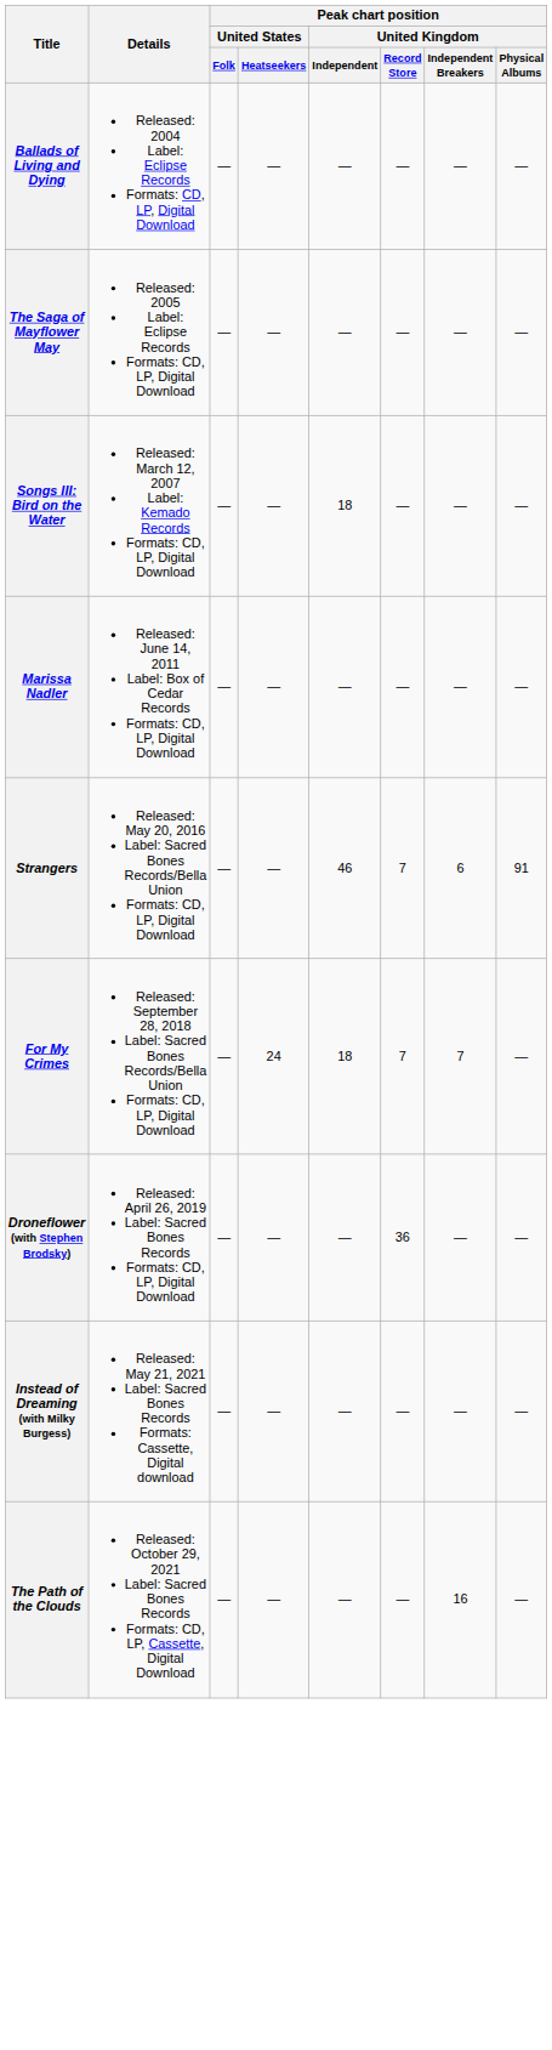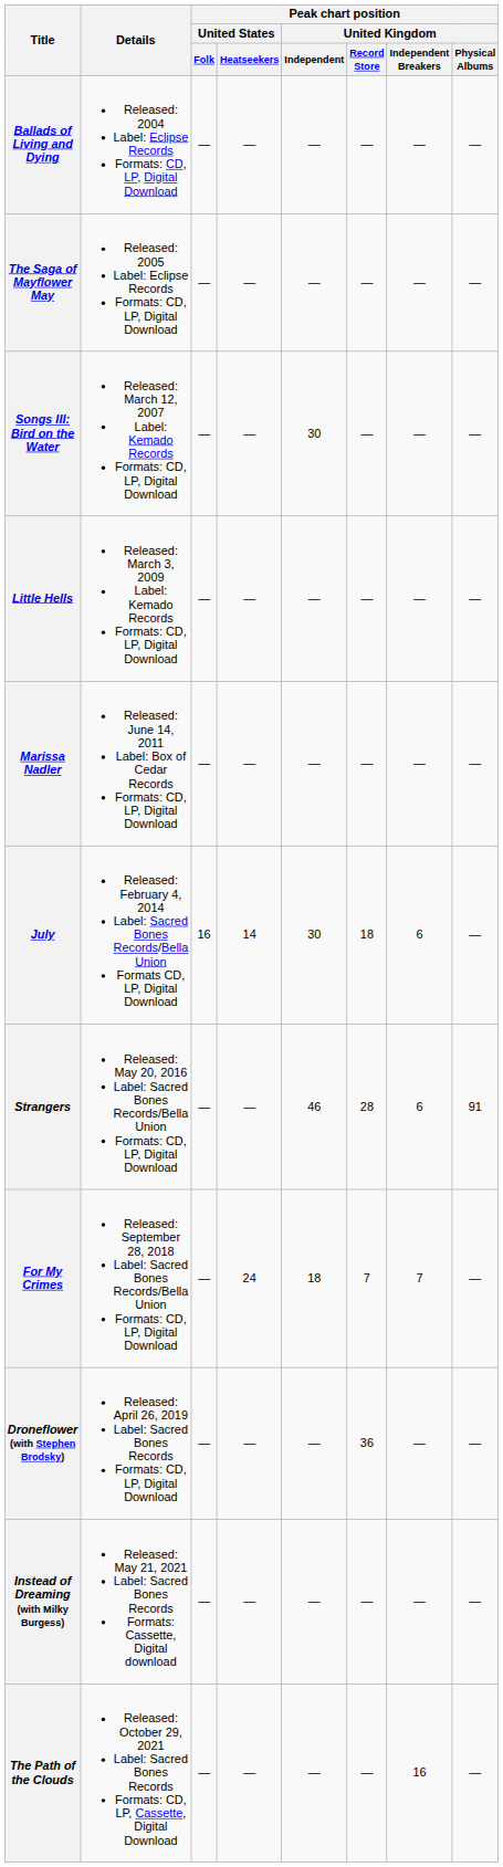Songs III: Bird on the Water | Peak chart position / United Kingdom / Independent: 18 -> 30
+ row: Little Hells | Released: March 3, 2009 Label: Kemado Records Formats: CD, LP, Digital Download | — | — | — | — | — | —
+ row: July | Released: February 4, 2014 Label: Sacred Bones Records/Bella Union Formats CD, LP, Digital Download | 16 | 14 | 30 | 18 | 6 | —
Strangers | Peak chart position / United Kingdom / Record Store: 7 -> 28
